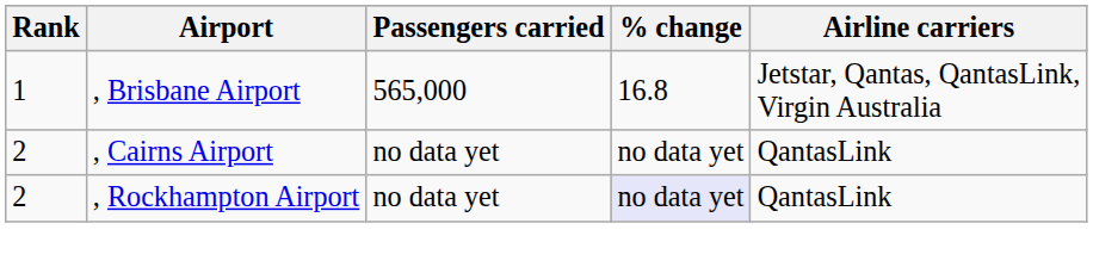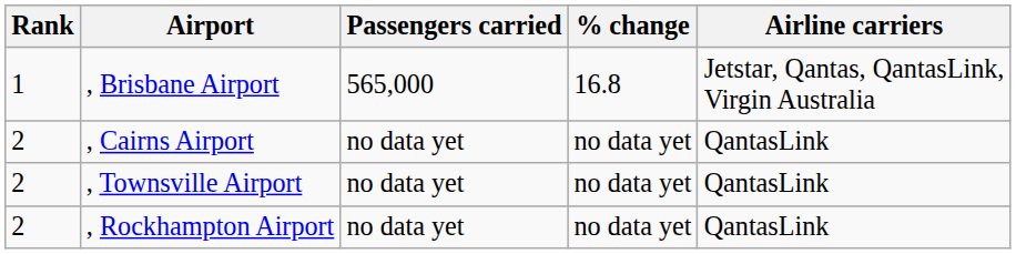+ row: 2 | , Townsville Airport | no data yet | no data yet | QantasLink
, Rockhampton Airport | % change: lavender background -> no background
